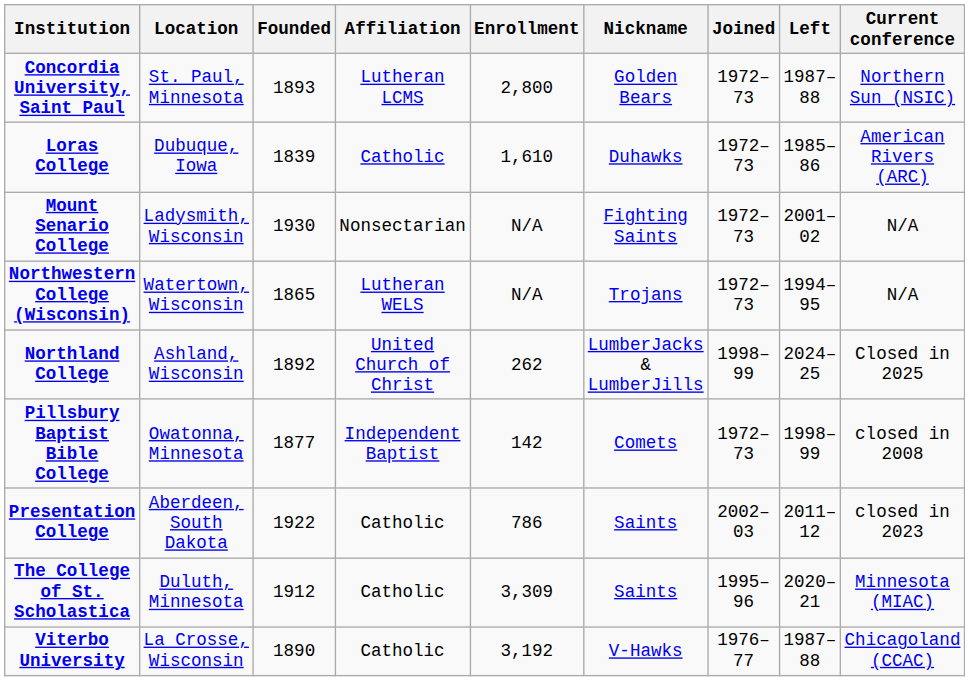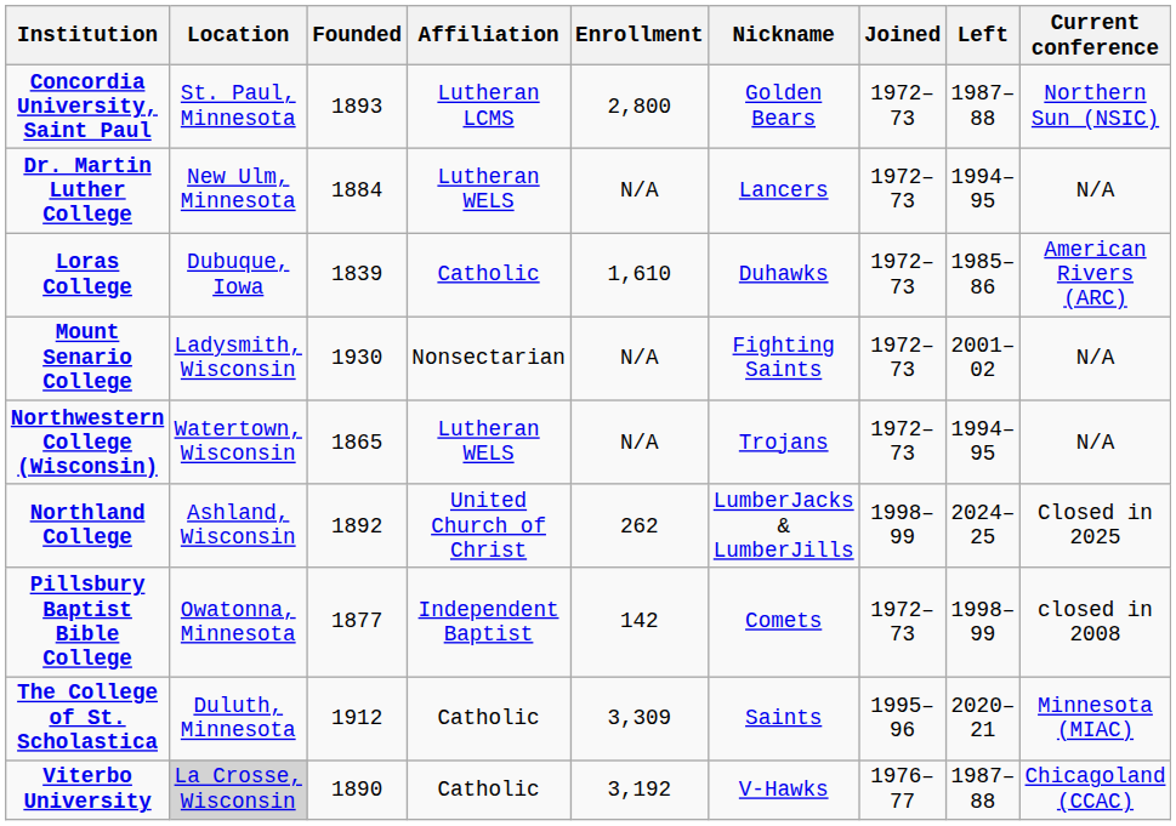+ row: Dr. Martin Luther College | New Ulm, Minnesota | 1884 | Lutheran WELS | N/A | Lancers | 1972–73 | 1994–95 | N/A
- row: Presentation College | Aberdeen, South Dakota | 1922 | Catholic | 786 | Saints | 2002–03 | 2011–12 | closed in 2023
Viterbo University | Location: no background -> lightgrey background
